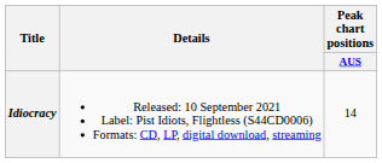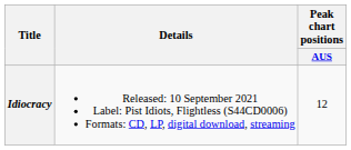Idiocracy | Peak chart positions / AUS: 14 -> 12
